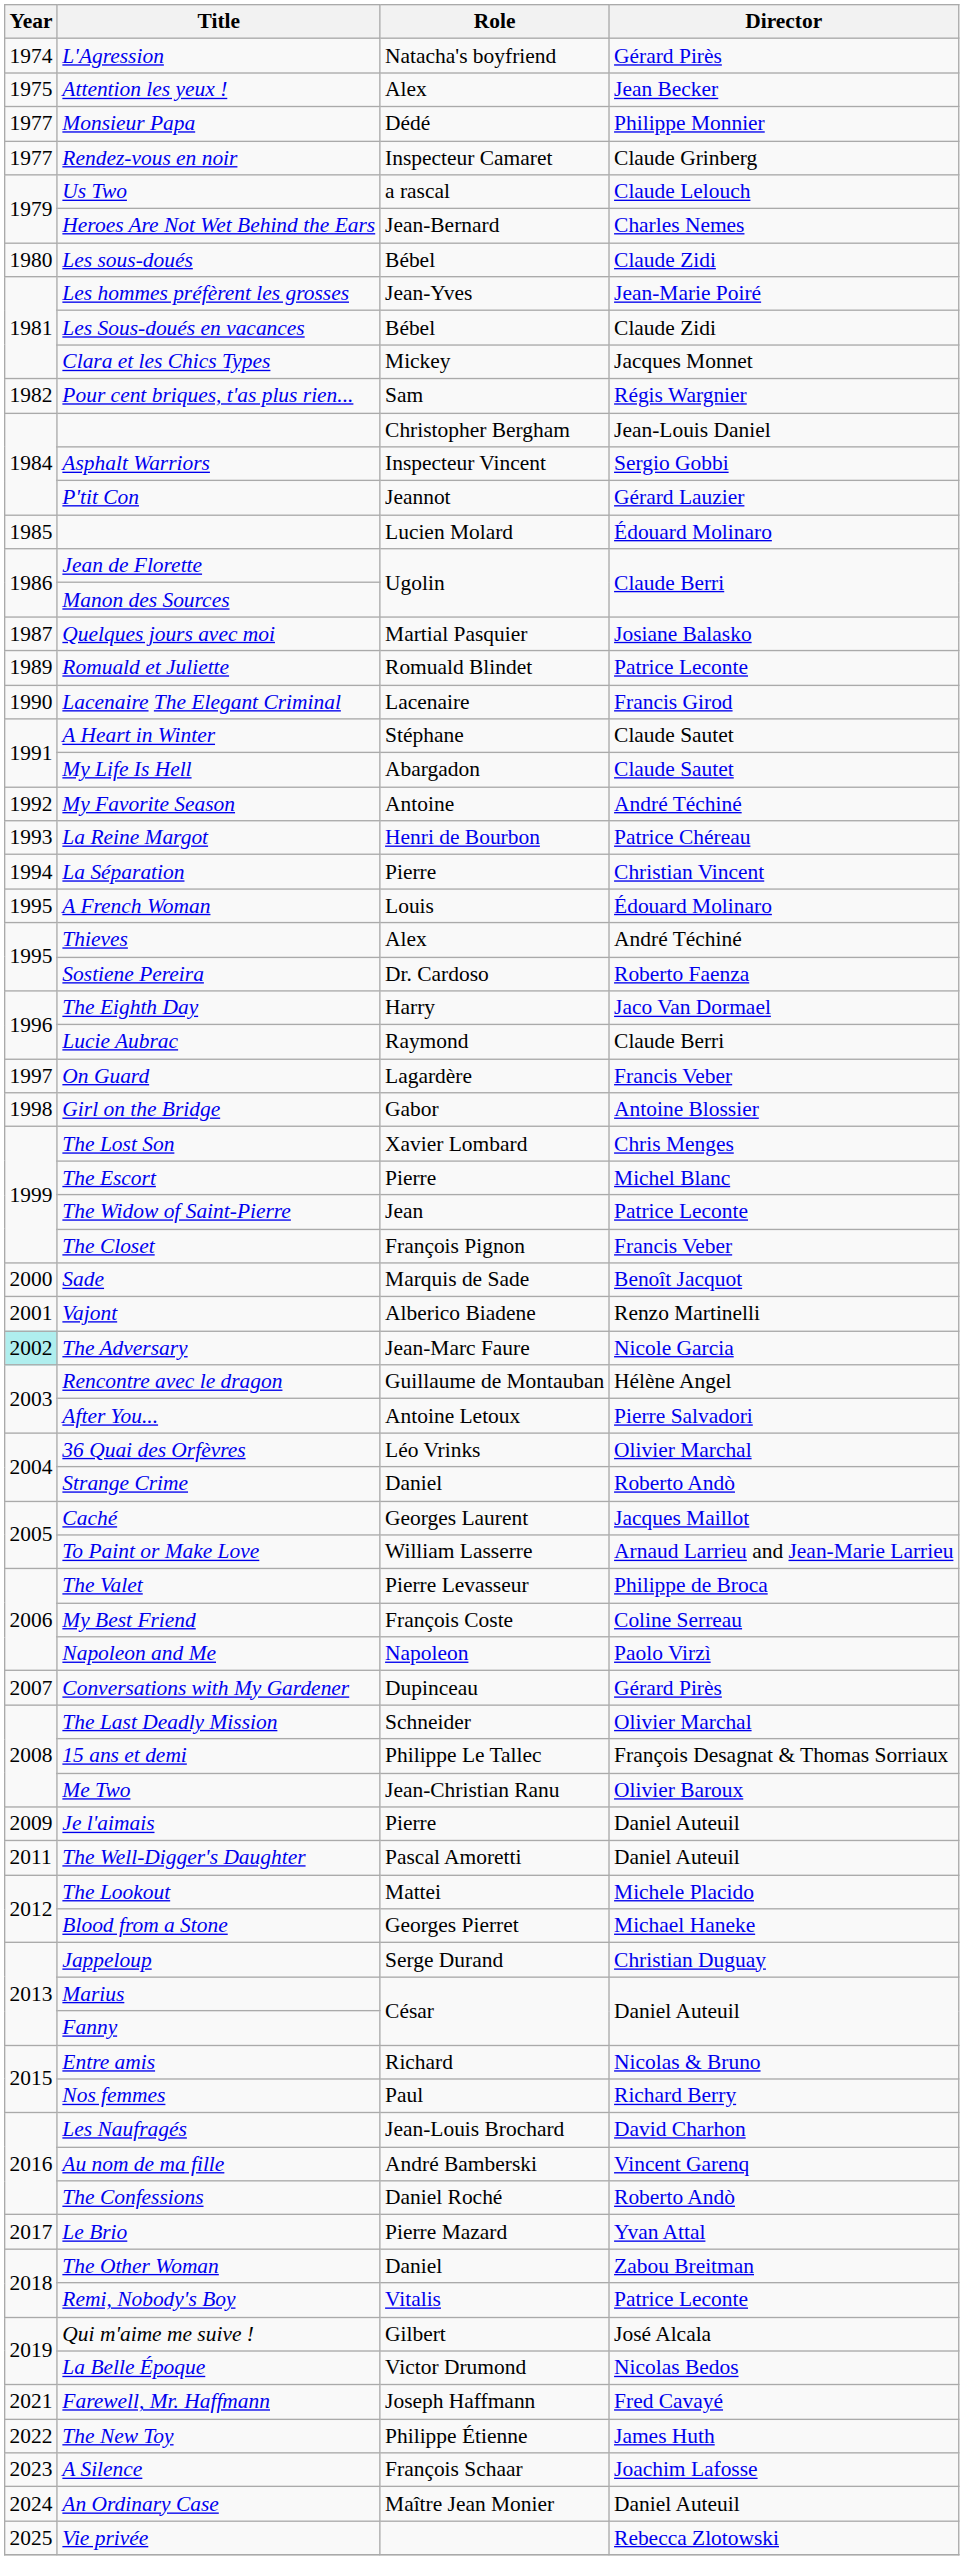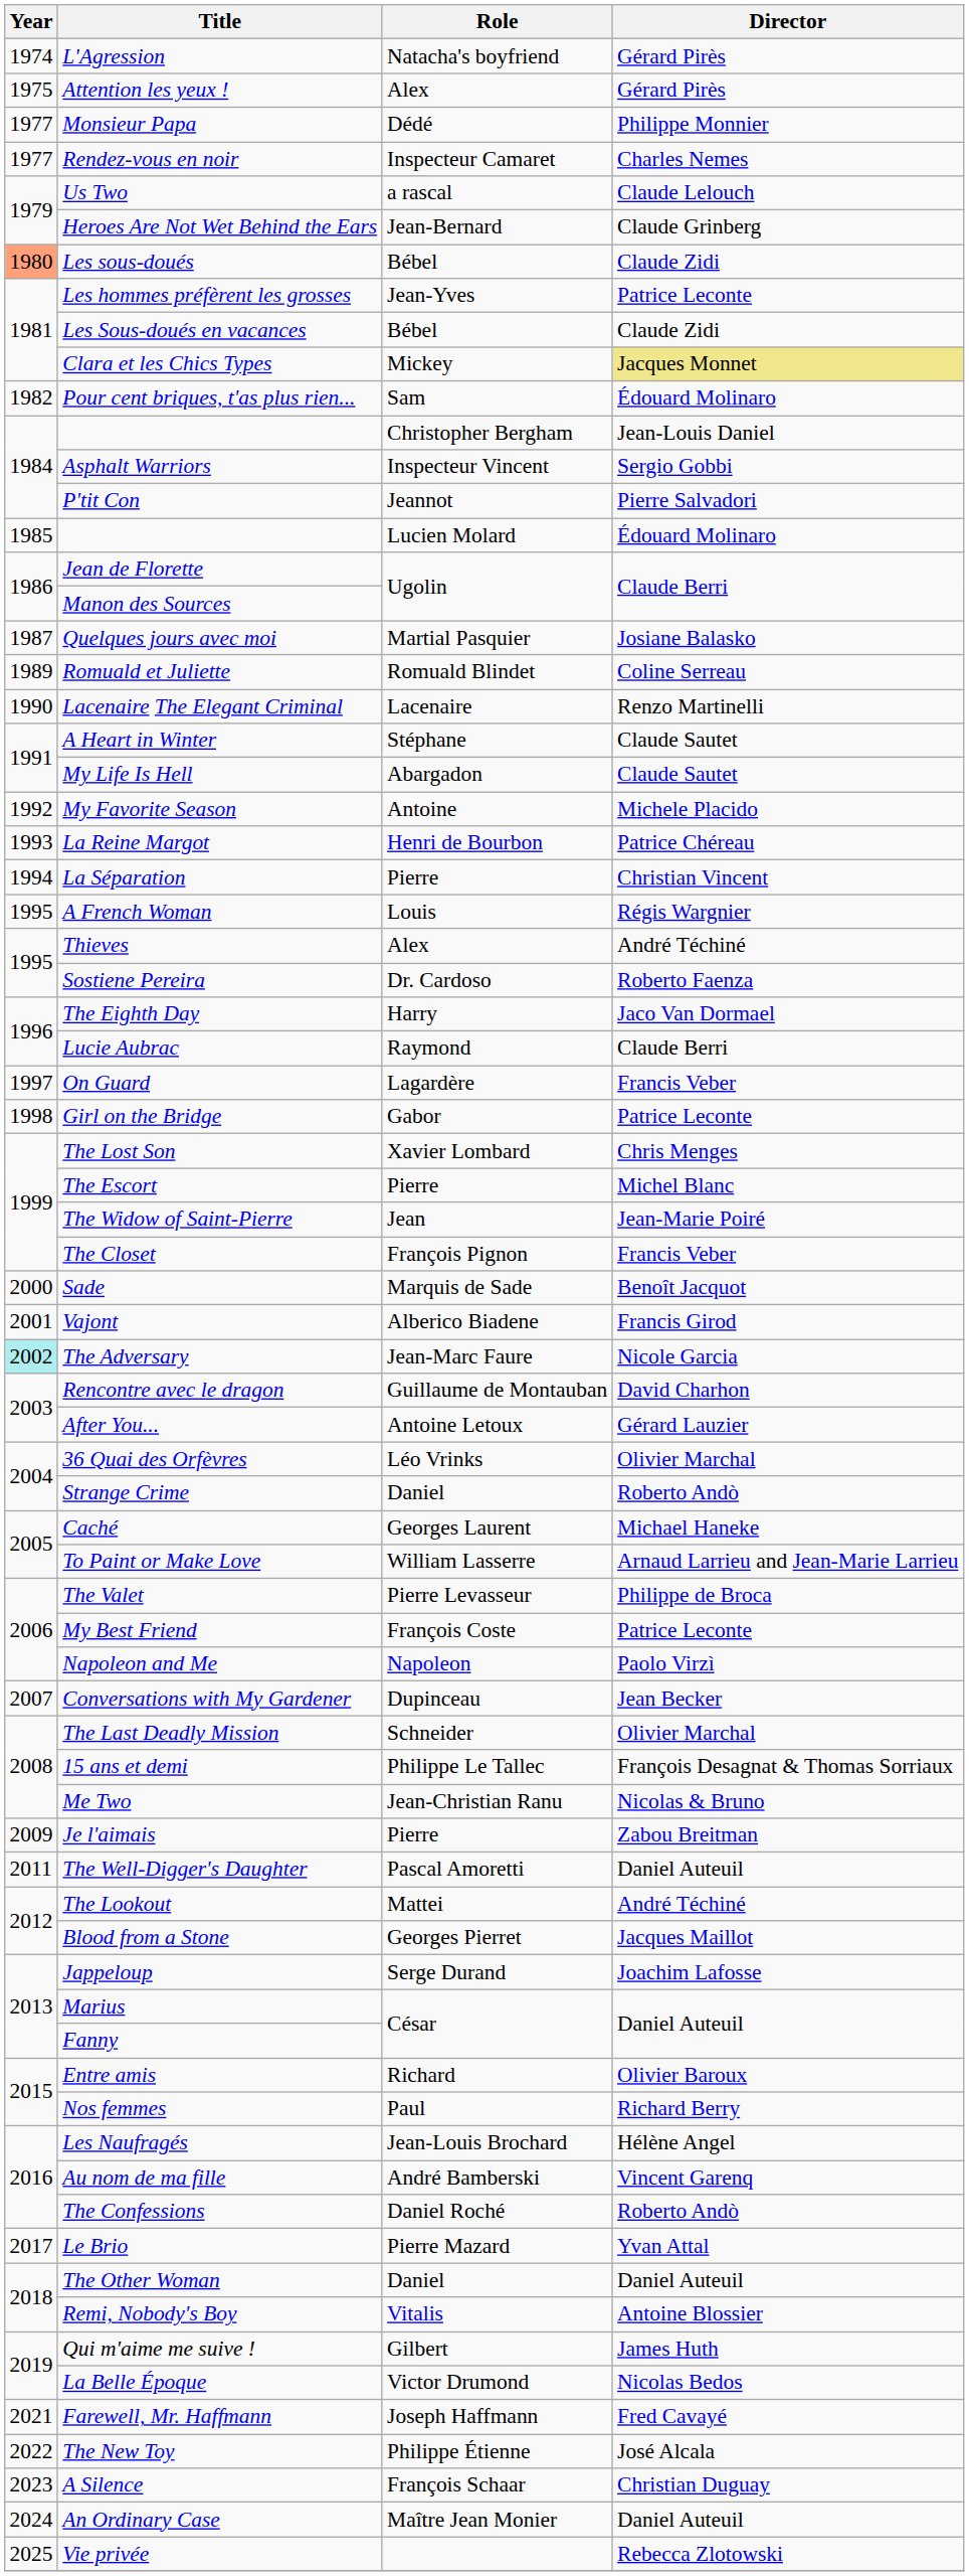Attention les yeux ! | Director: Jean Becker -> Gérard Pirès
Rendez-vous en noir | Director: Claude Grinberg -> Charles Nemes
Heroes Are Not Wet Behind the Ears | Director: Charles Nemes -> Claude Grinberg
Les sous-doués | Year: no background -> lightsalmon background
Les hommes préfèrent les grosses | Director: Jean-Marie Poiré -> Patrice Leconte
Clara et les Chics Types | Director: no background -> khaki background
Pour cent briques, t'as plus rien... | Director: Régis Wargnier -> Édouard Molinaro
P'tit Con | Director: Gérard Lauzier -> Pierre Salvadori
Romuald et Juliette | Director: Patrice Leconte -> Coline Serreau
Lacenaire The Elegant Criminal | Director: Francis Girod -> Renzo Martinelli
My Favorite Season | Director: André Téchiné -> Michele Placido
A French Woman | Director: Édouard Molinaro -> Régis Wargnier
Girl on the Bridge | Director: Antoine Blossier -> Patrice Leconte
The Widow of Saint-Pierre | Director: Patrice Leconte -> Jean-Marie Poiré
Vajont | Director: Renzo Martinelli -> Francis Girod
Rencontre avec le dragon | Director: Hélène Angel -> David Charhon
After You... | Director: Pierre Salvadori -> Gérard Lauzier
Caché | Director: Jacques Maillot -> Michael Haneke
My Best Friend | Director: Coline Serreau -> Patrice Leconte
Conversations with My Gardener | Director: Gérard Pirès -> Jean Becker
Me Two | Director: Olivier Baroux -> Nicolas & Bruno
Je l'aimais | Director: Daniel Auteuil -> Zabou Breitman
The Lookout | Director: Michele Placido -> André Téchiné
Blood from a Stone | Director: Michael Haneke -> Jacques Maillot
Jappeloup | Director: Christian Duguay -> Joachim Lafosse
Entre amis | Director: Nicolas & Bruno -> Olivier Baroux
Les Naufragés | Director: David Charhon -> Hélène Angel
The Other Woman | Director: Zabou Breitman -> Daniel Auteuil
Remi, Nobody's Boy | Director: Patrice Leconte -> Antoine Blossier
Qui m'aime me suive ! | Director: José Alcala -> James Huth
The New Toy | Director: James Huth -> José Alcala
A Silence | Director: Joachim Lafosse -> Christian Duguay
